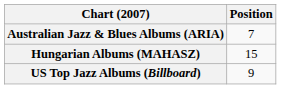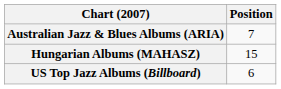US Top Jazz Albums (Billboard) | Position: 9 -> 6
